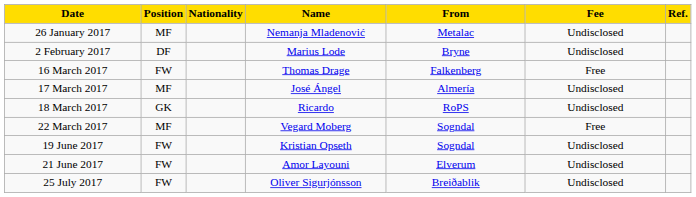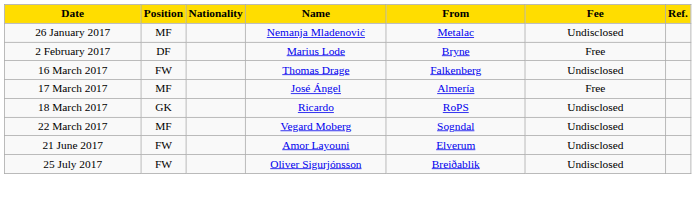2 February 2017 | Fee: Undisclosed -> Free
16 March 2017 | Fee: Free -> Undisclosed
17 March 2017 | Fee: Undisclosed -> Free
22 March 2017 | Fee: Free -> Undisclosed
- row: 19 June 2017 | FW | Kristian Opseth | Sogndal | Undisclosed
